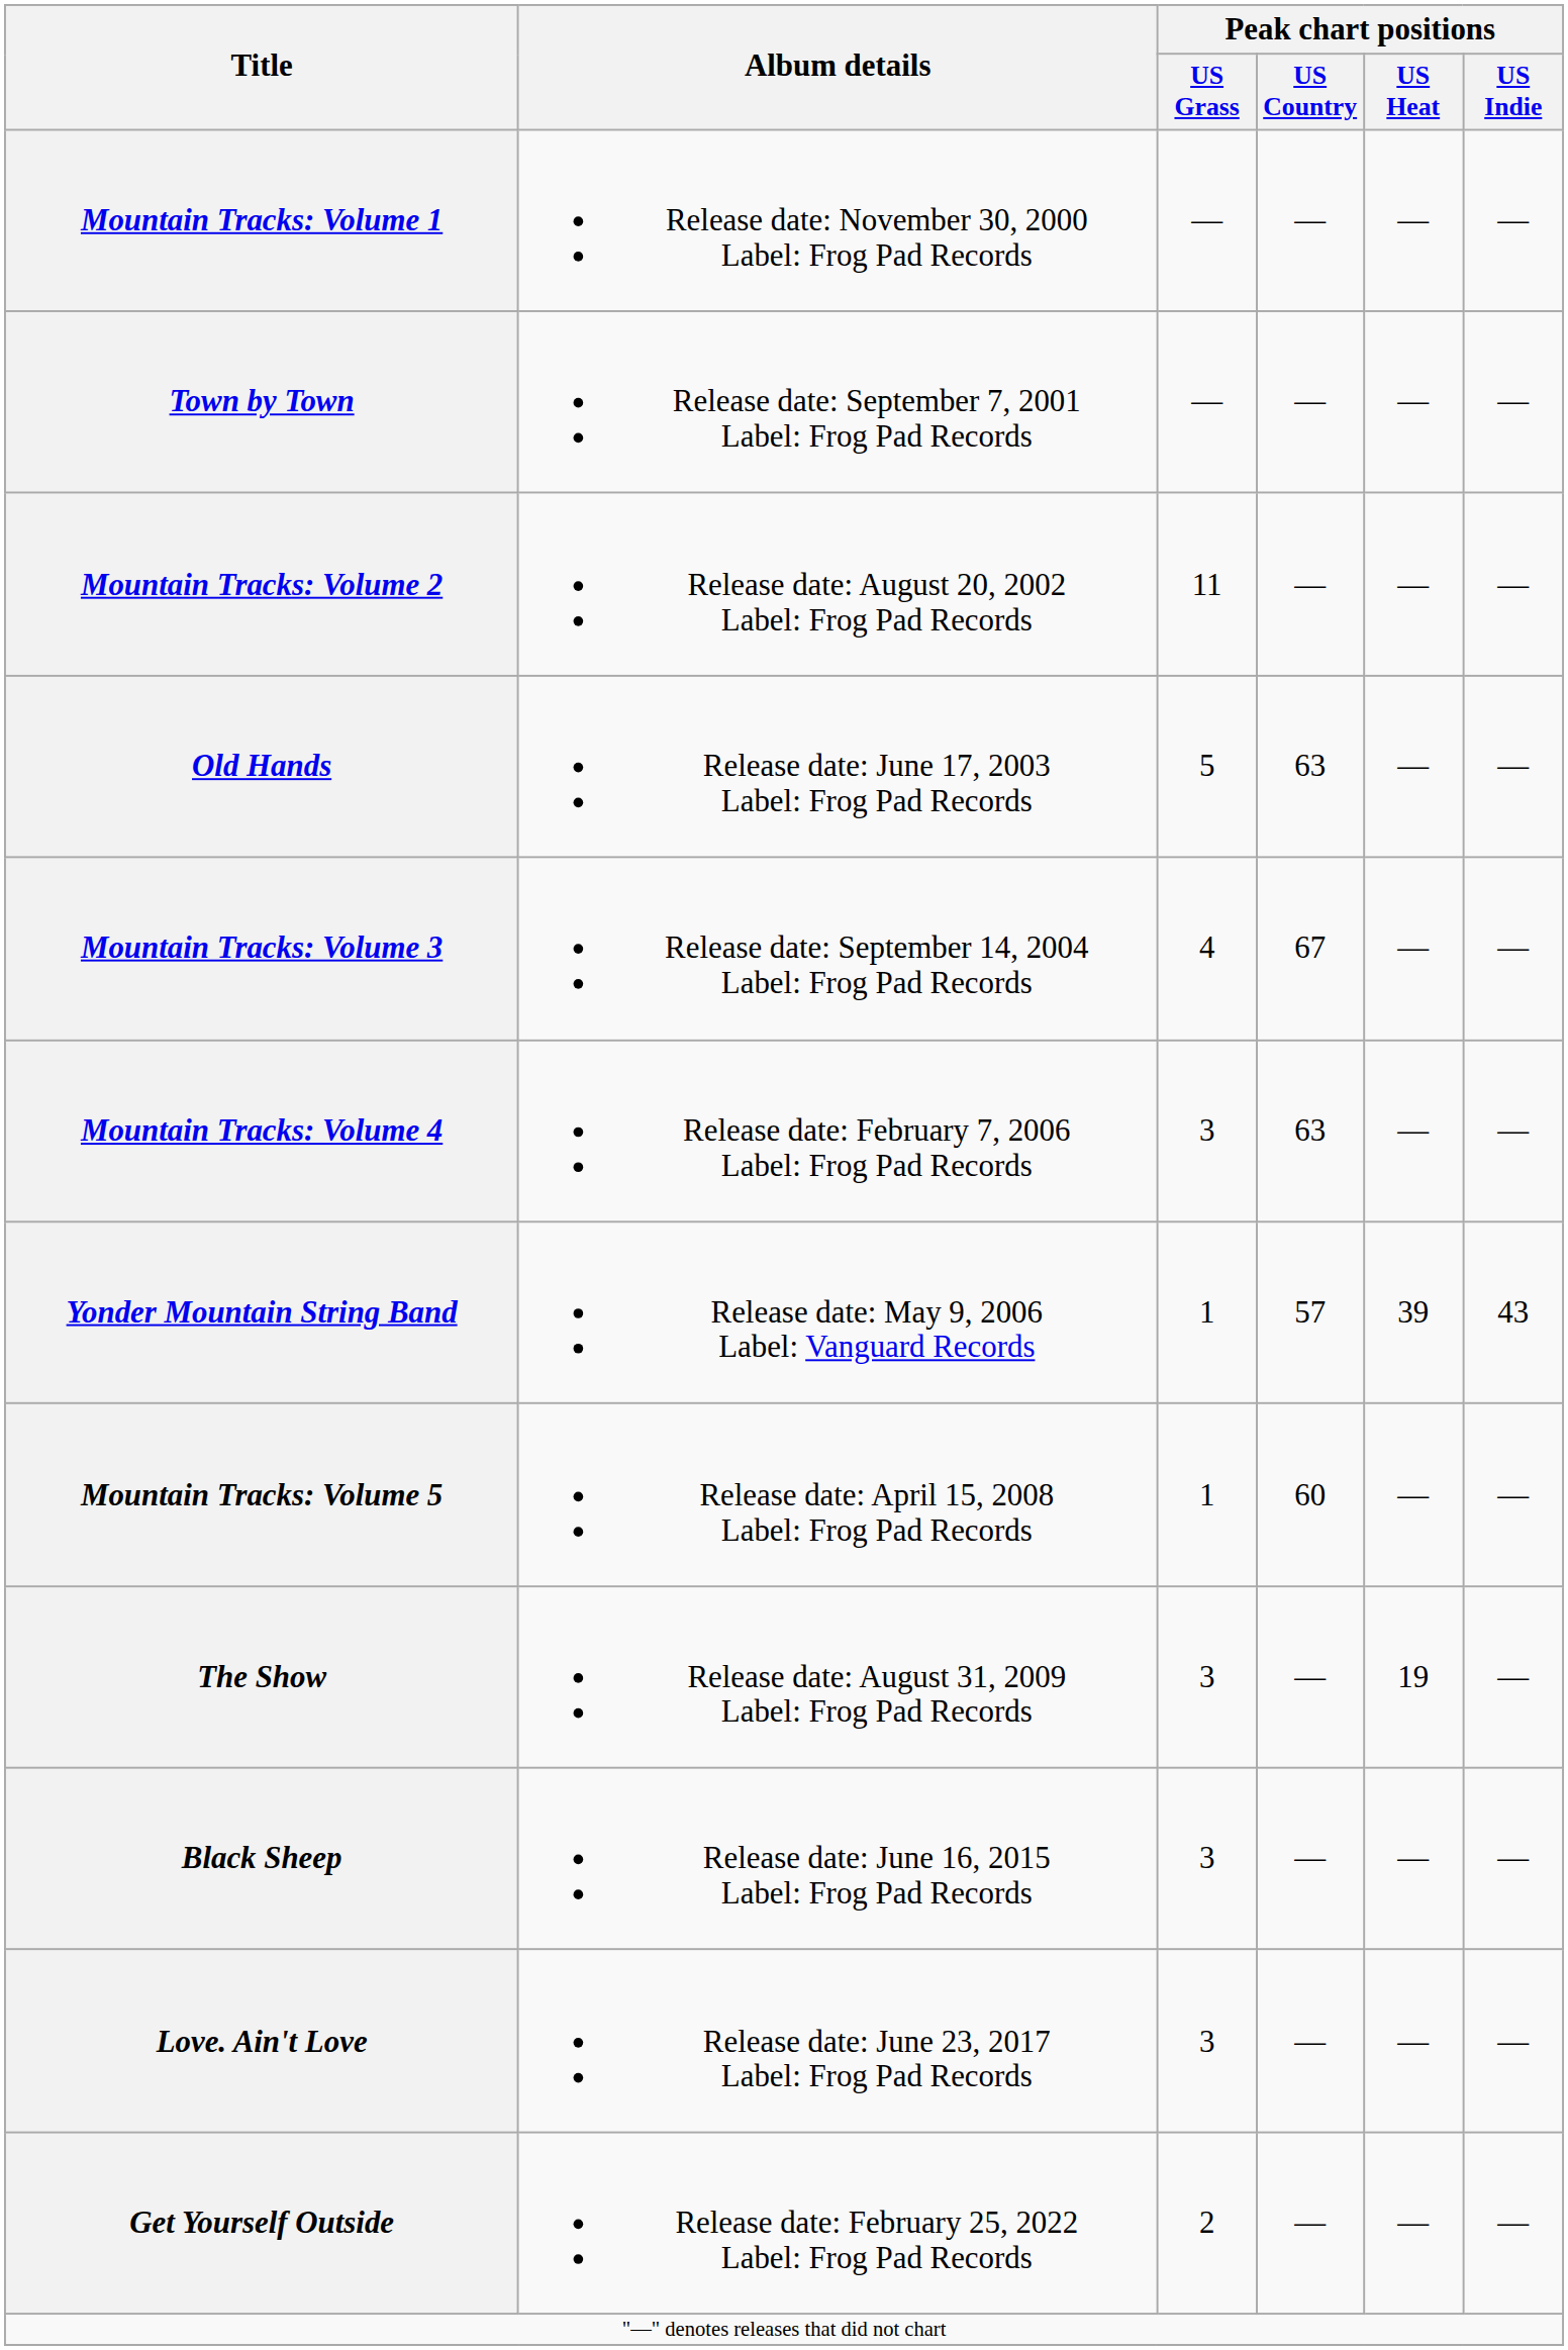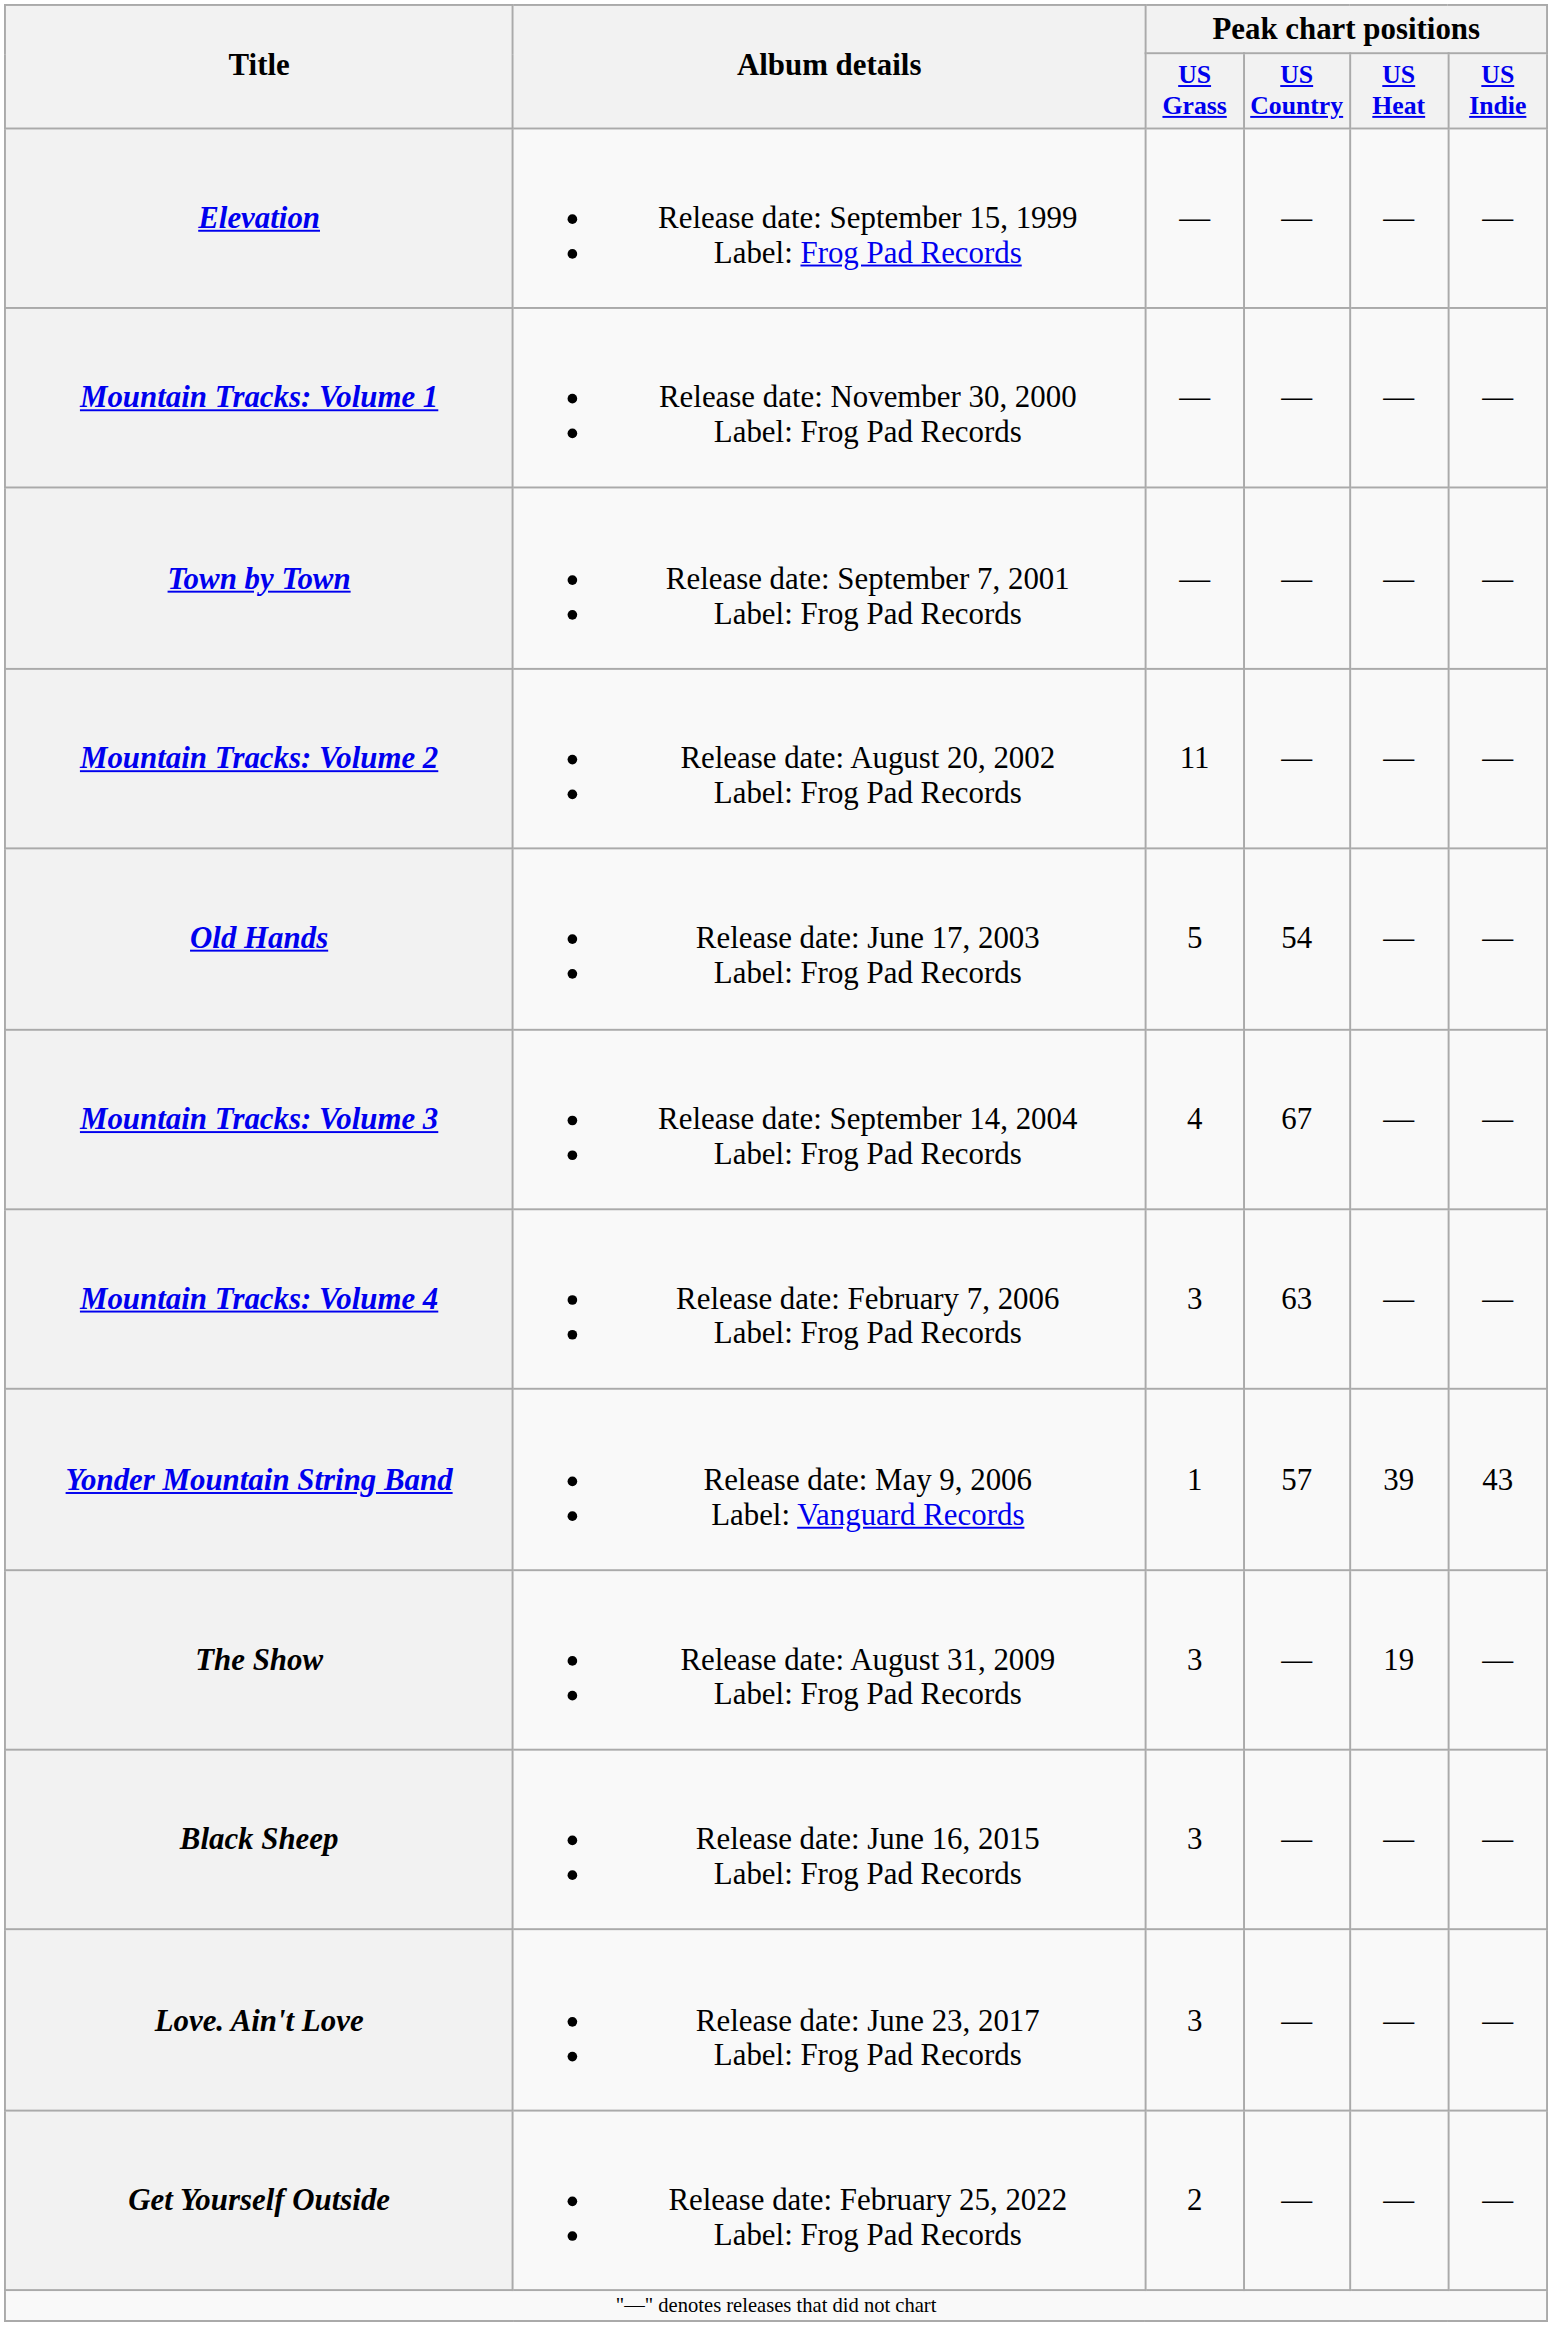+ row: Elevation | Release date: September 15, 1999 Label: Frog Pad Records | — | — | — | —
Old Hands | Peak chart positions / US Country: 63 -> 54
- row: Mountain Tracks: Volume 5 | Release date: April 15, 2008 Label: Frog Pad Records | 1 | 60 | — | —
